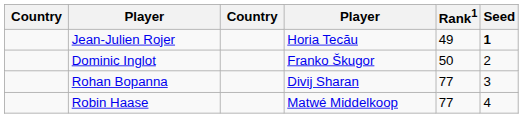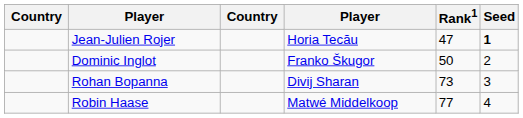Jean-Julien Rojer | Rank1: 49 -> 47
Rohan Bopanna | Rank1: 77 -> 73
